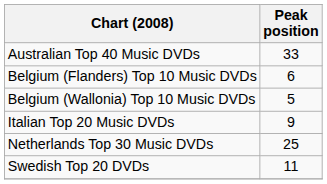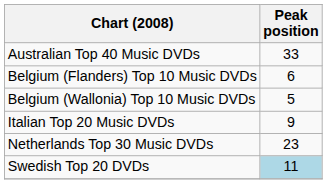Netherlands Top 30 Music DVDs | Peak position: 25 -> 23
Swedish Top 20 DVDs | Peak position: no background -> lightblue background
